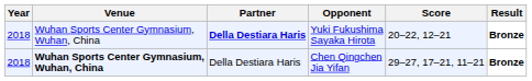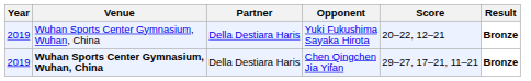Yuki Fukushima Sayaka Hirota | Year: 2018 -> 2019
Yuki Fukushima Sayaka Hirota | Partner: bold -> normal
Chen Qingchen Jia Yifan | Year: 2018 -> 2019
